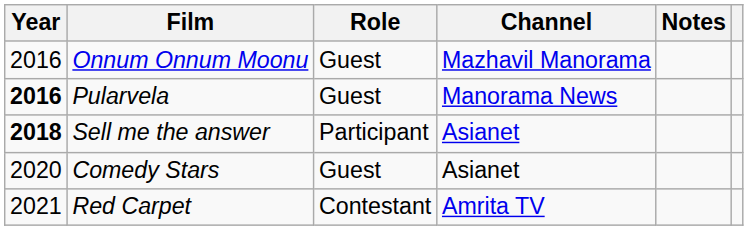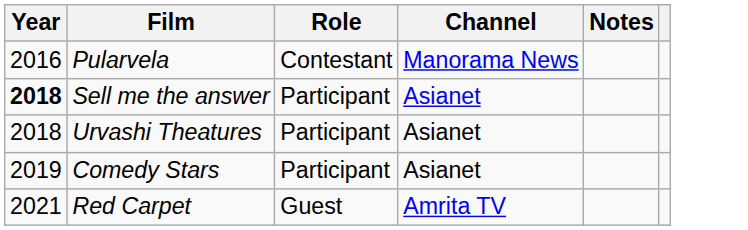- row: 2016 | Onnum Onnum Moonu | Guest | Mazhavil Manorama
Pularvela | Year: bold -> normal
Pularvela | Role: Guest -> Contestant
+ row: 2018 | Urvashi Theatures | Participant | Asianet
Comedy Stars | Year: 2020 -> 2019
Comedy Stars | Role: Guest -> Participant
Red Carpet | Role: Contestant -> Guest
